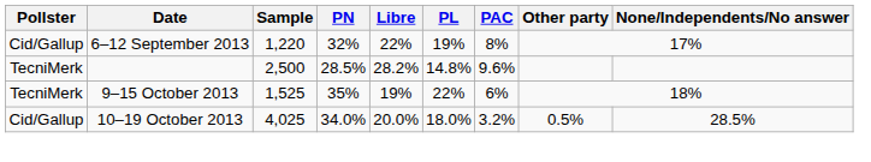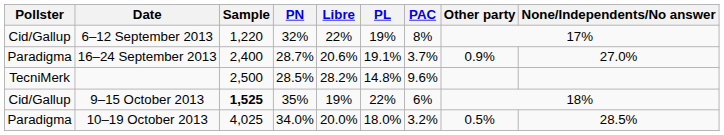+ row: Paradigma | 16–24 September 2013 | 2,400 | 28.7% | 20.6% | 19.1% | 3.7% | 0.9% | 27.0%
9–15 October 2013 | Pollster: TecniMerk -> Cid/Gallup
9–15 October 2013 | Sample: normal -> bold
10–19 October 2013 | Pollster: Cid/Gallup -> Paradigma
